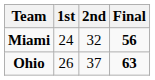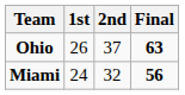rows swapped: Ohio <-> Miami
